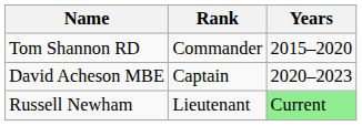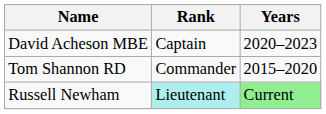rows swapped: Tom Shannon RD <-> David Acheson MBE
Russell Newham | Rank: no background -> paleturquoise background
